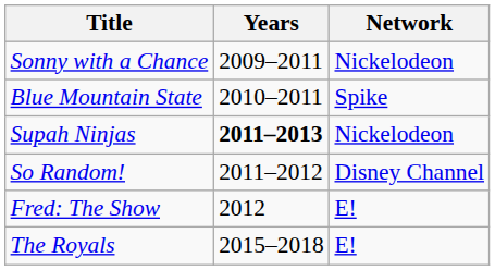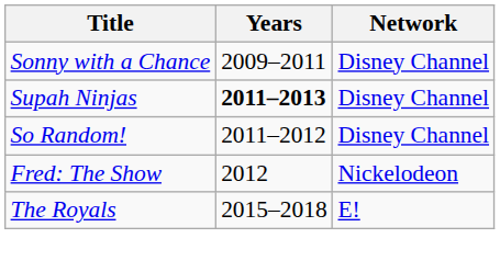Sonny with a Chance | Network: Nickelodeon -> Disney Channel
- row: Blue Mountain State | 2010–2011 | Spike
Supah Ninjas | Network: Nickelodeon -> Disney Channel
Fred: The Show | Network: E! -> Nickelodeon
